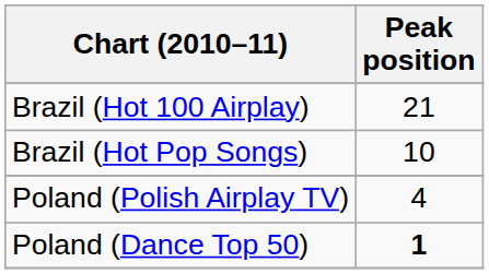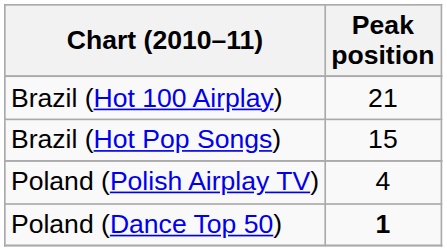Brazil (Hot Pop Songs) | Peak position: 10 -> 15
